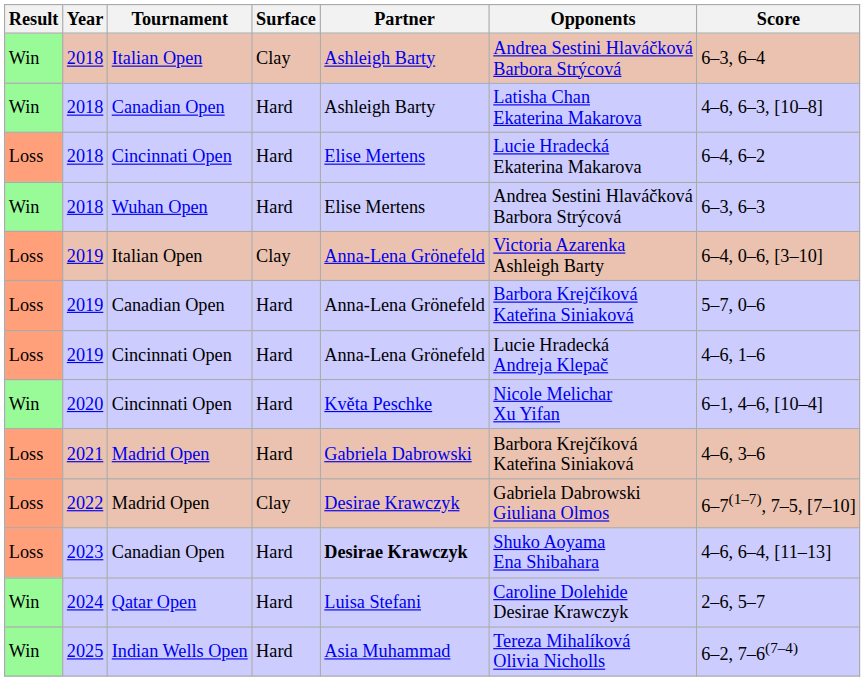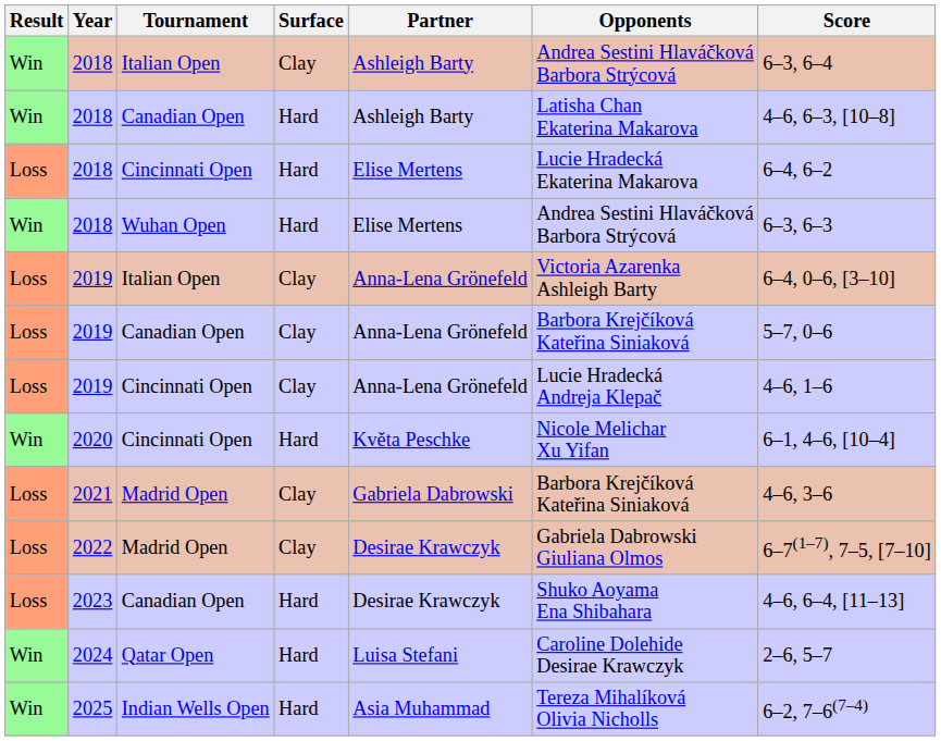2019 / Canadian Open | Surface: Hard -> Clay
2019 / Cincinnati Open | Surface: Hard -> Clay
2021 | Surface: Hard -> Clay
2023 | Partner: bold -> normal
